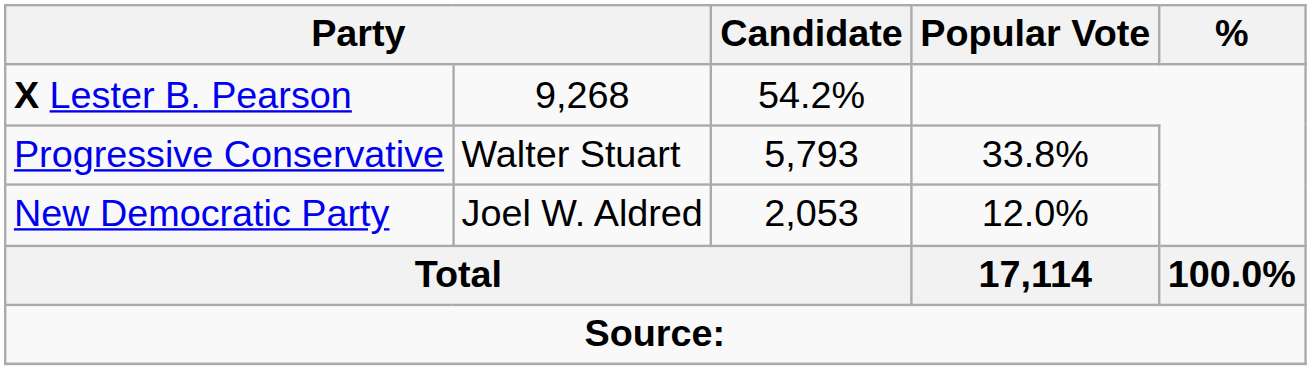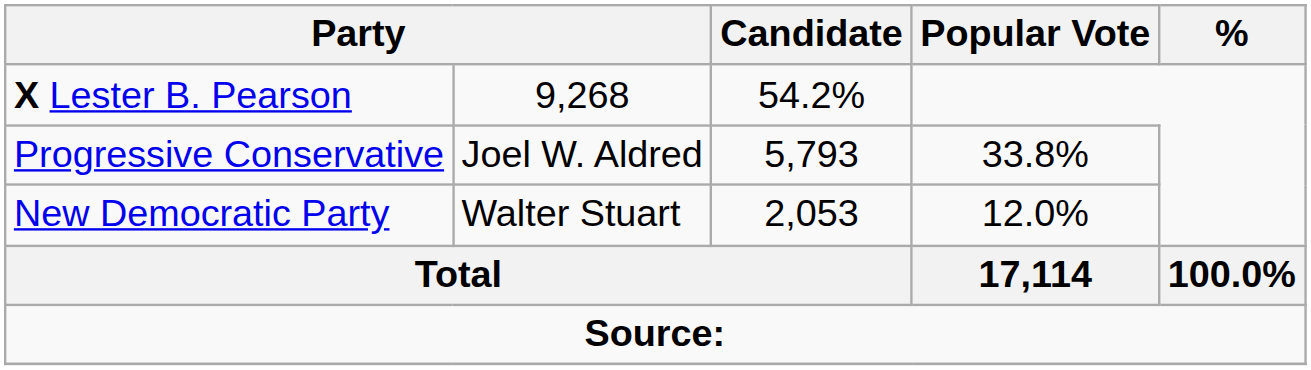Progressive Conservative | column 2: Walter Stuart -> Joel W. Aldred
New Democratic Party | column 2: Joel W. Aldred -> Walter Stuart
